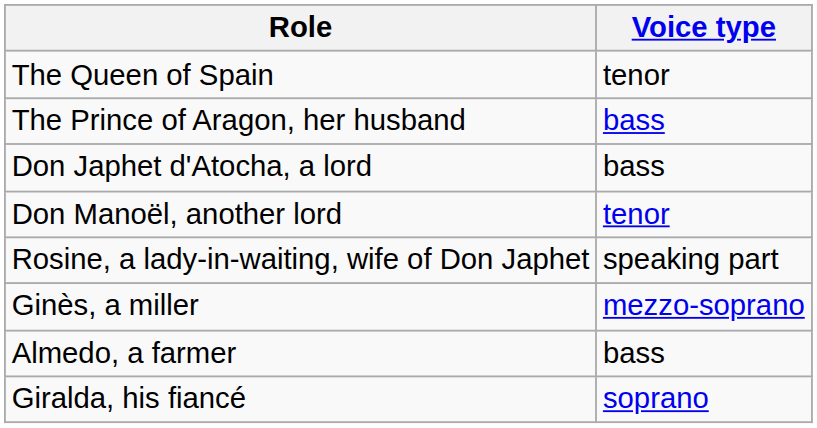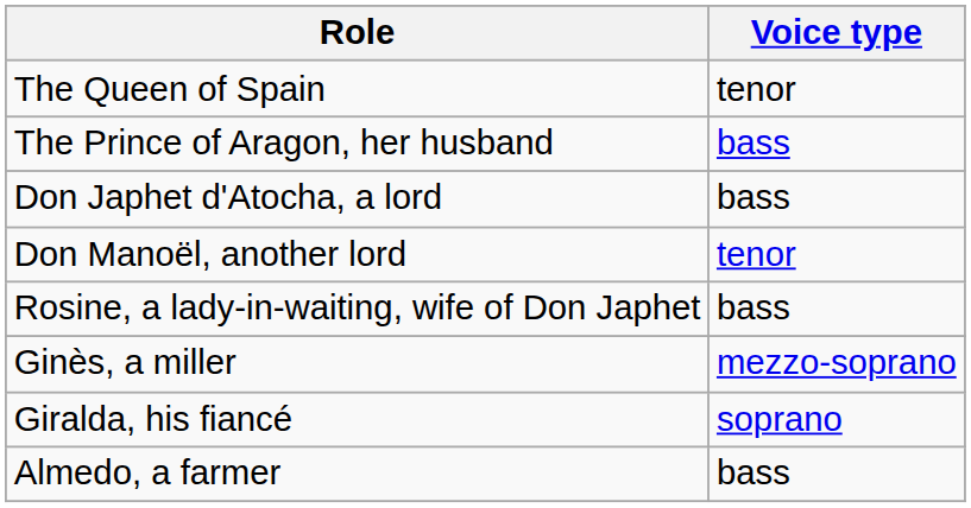Rosine, a lady-in-waiting, wife of Don Japhet | Voice type: speaking part -> bass
rows swapped: Giralda, his fiancé <-> Almedo, a farmer
